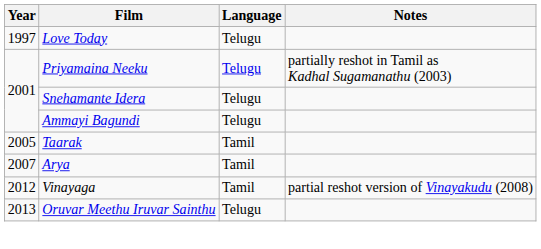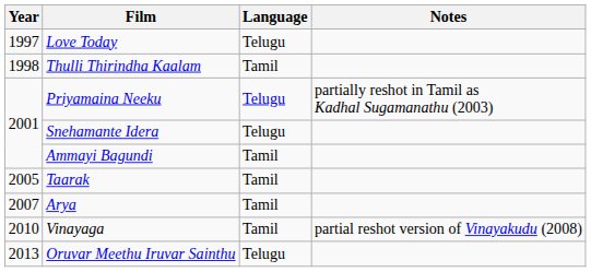+ row: 1998 | Thulli Thirindha Kaalam | Tamil
Ammayi Bagundi | Language: Telugu -> Tamil
Vinayaga | Year: 2012 -> 2010
